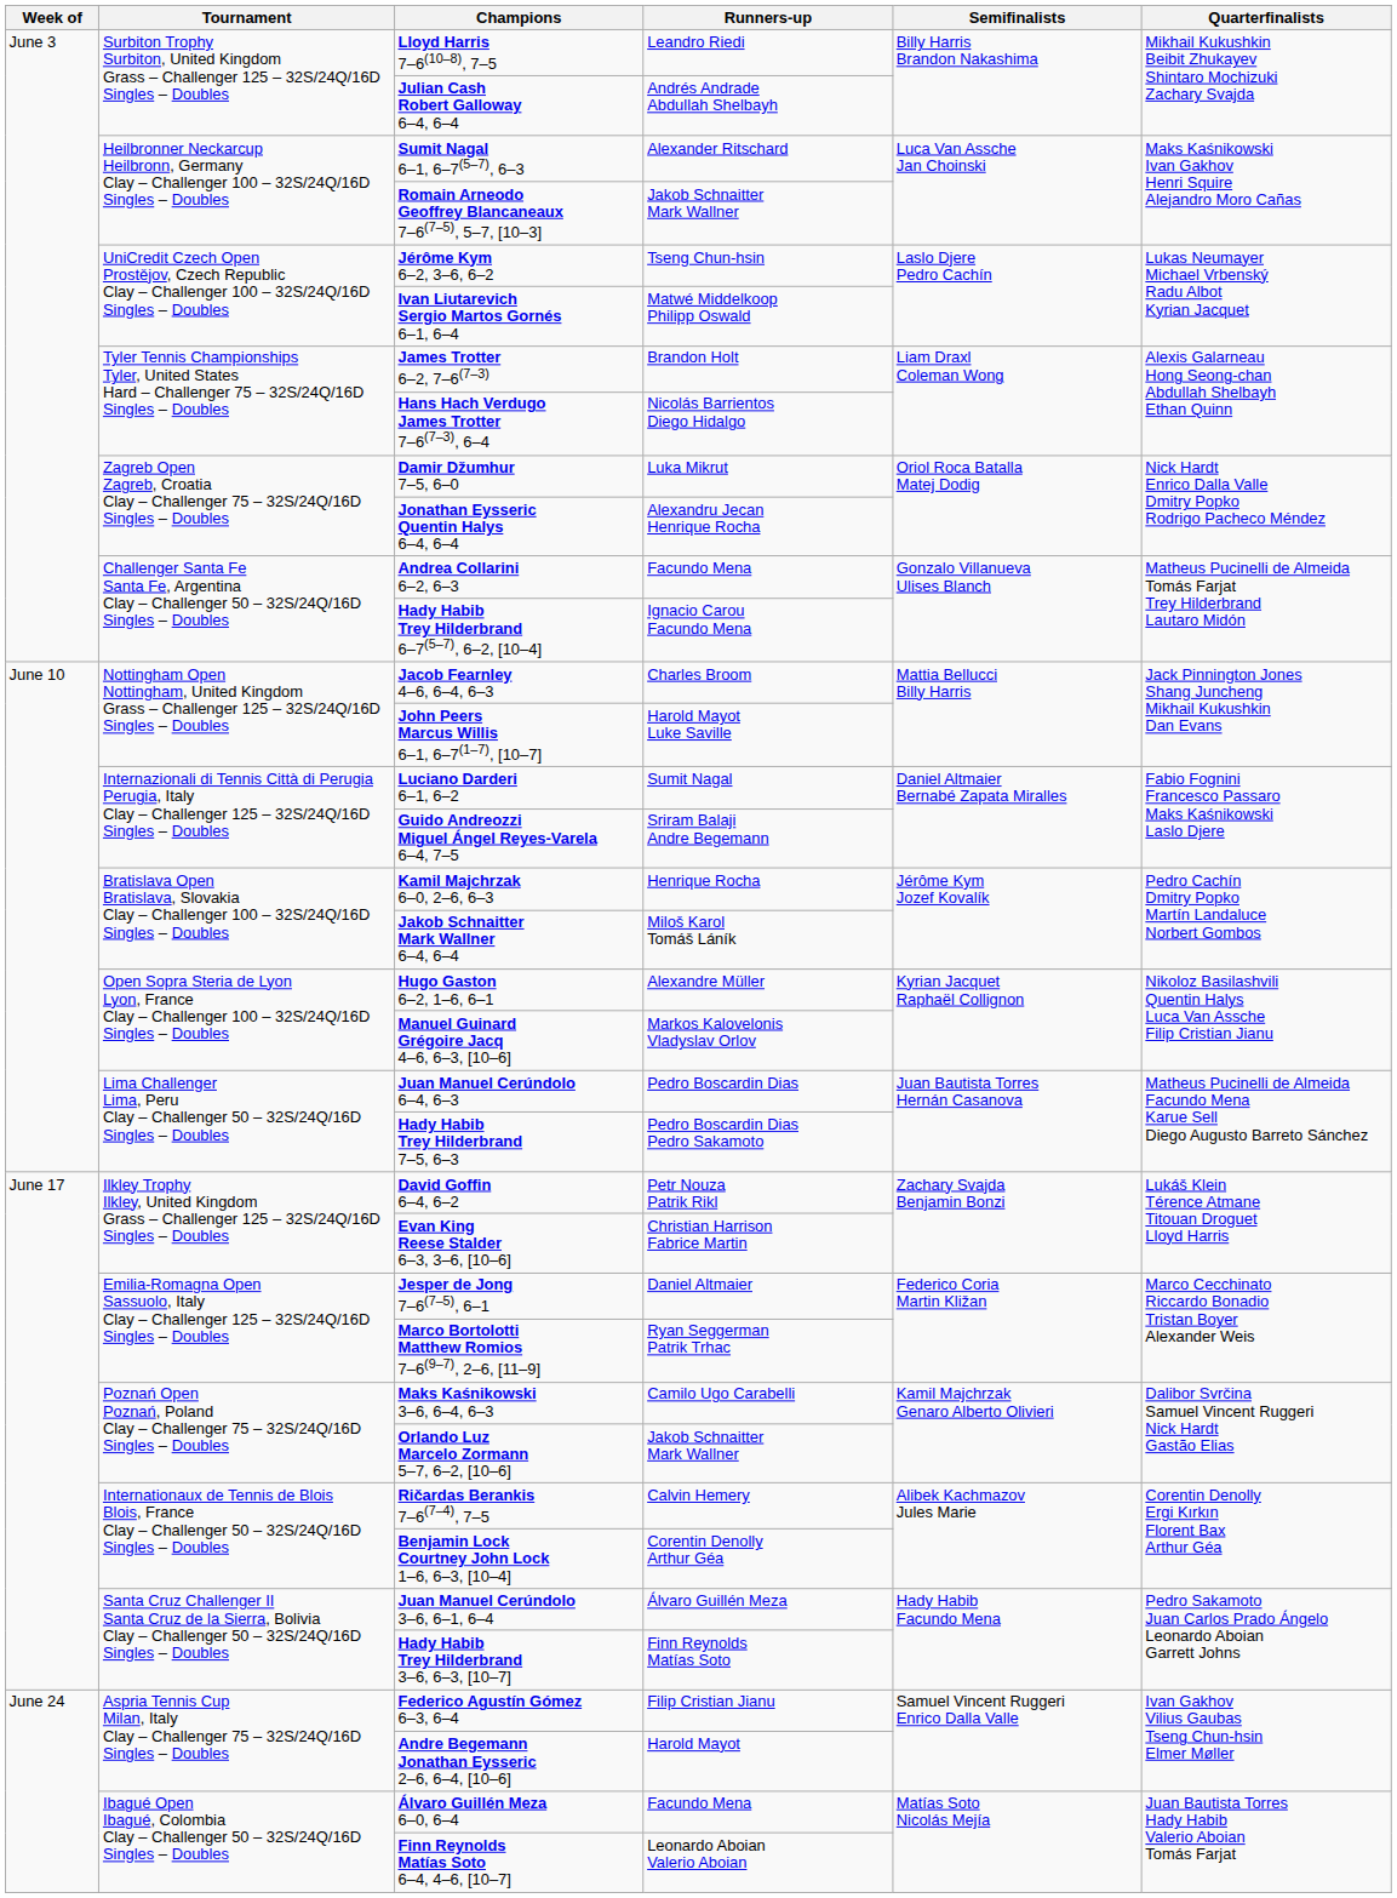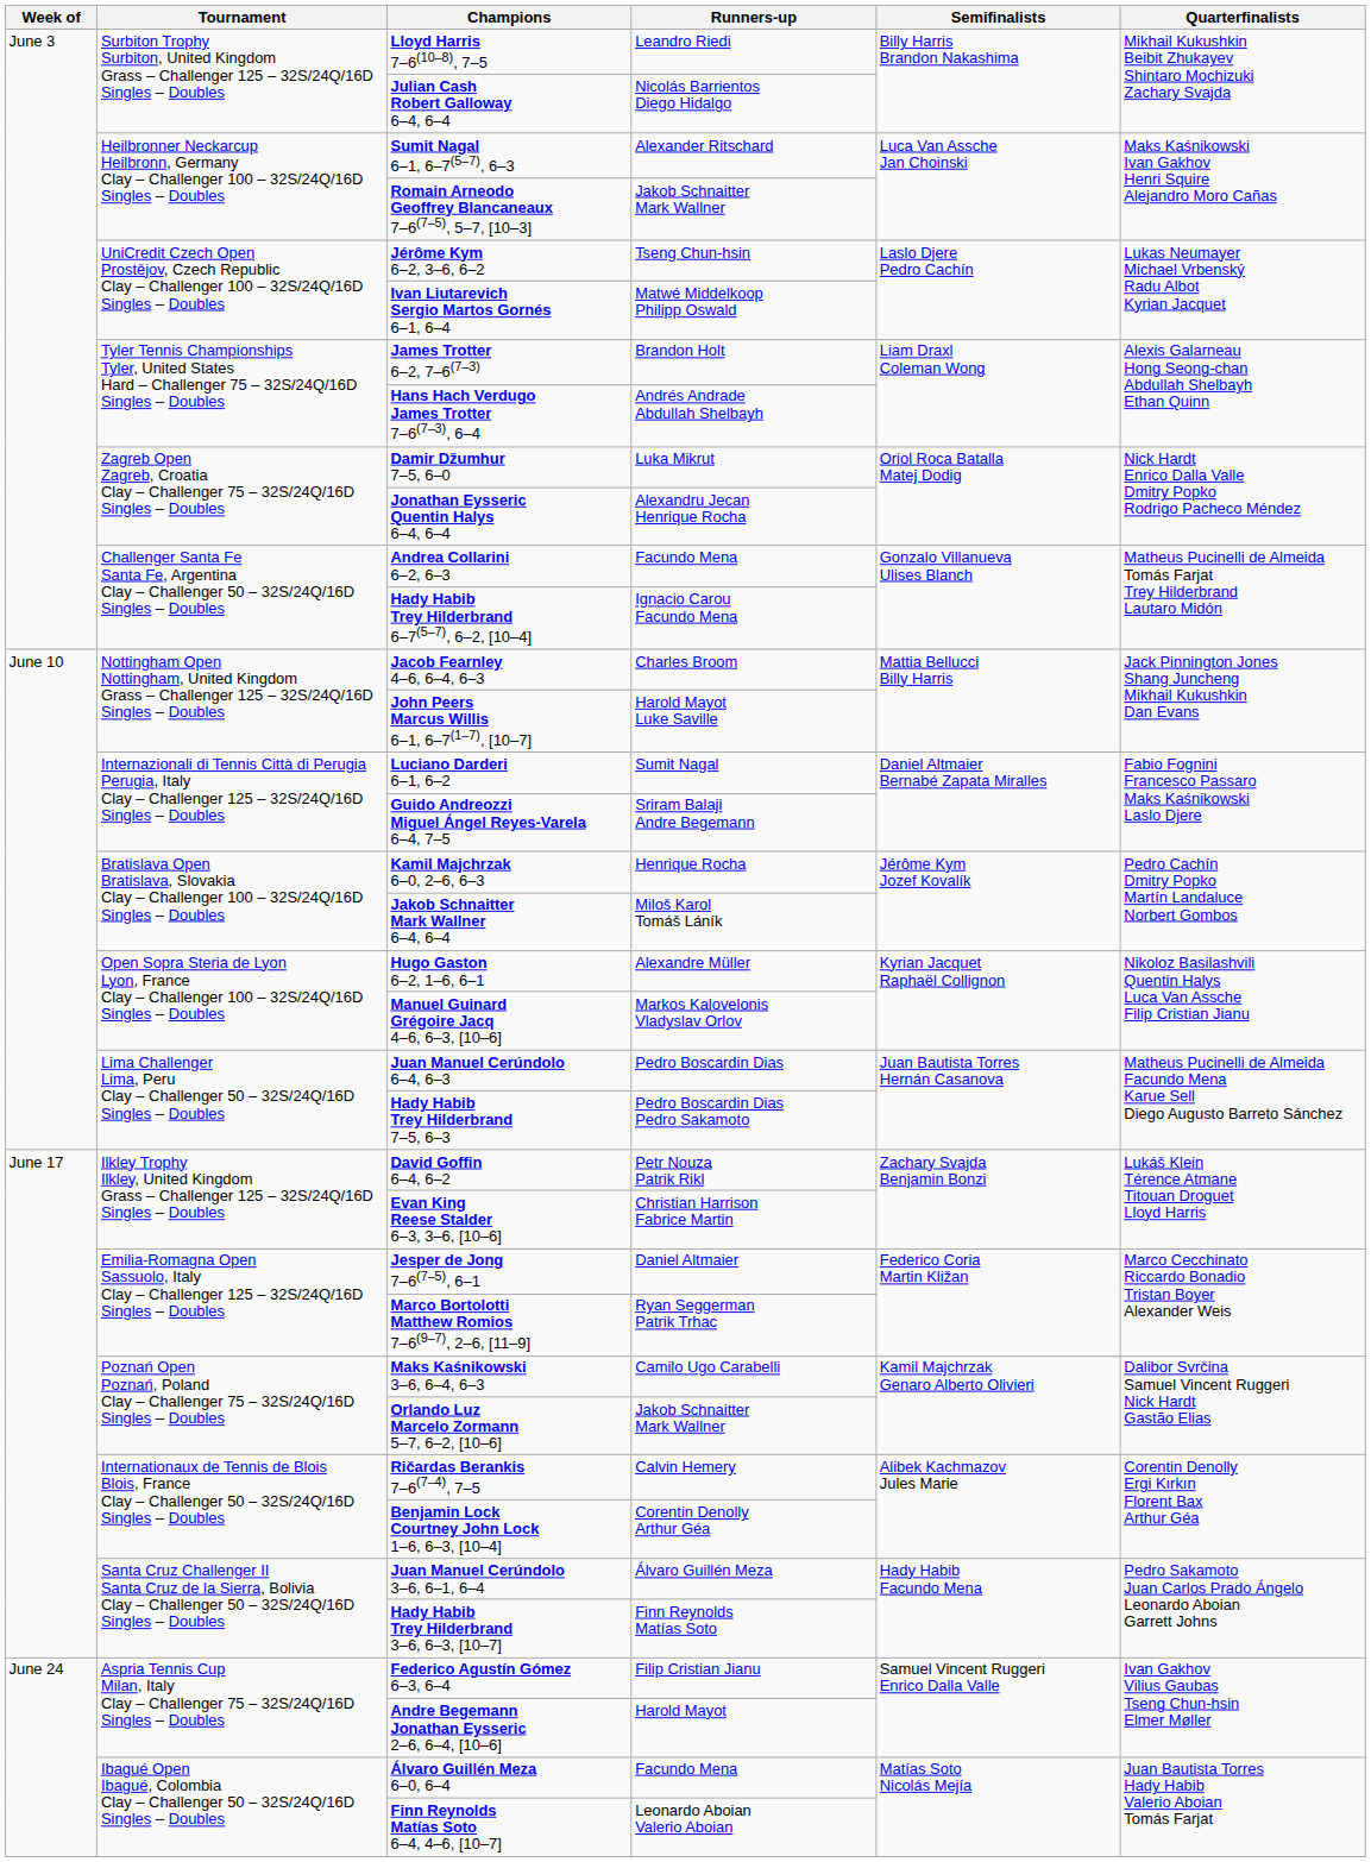Julian Cash Robert Galloway 6–4, 6–4 | Runners-up: Andrés Andrade Abdullah Shelbayh -> Nicolás Barrientos Diego Hidalgo
Hans Hach Verdugo James Trotter 7–6(7–3), 6–4 | Runners-up: Nicolás Barrientos Diego Hidalgo -> Andrés Andrade Abdullah Shelbayh
